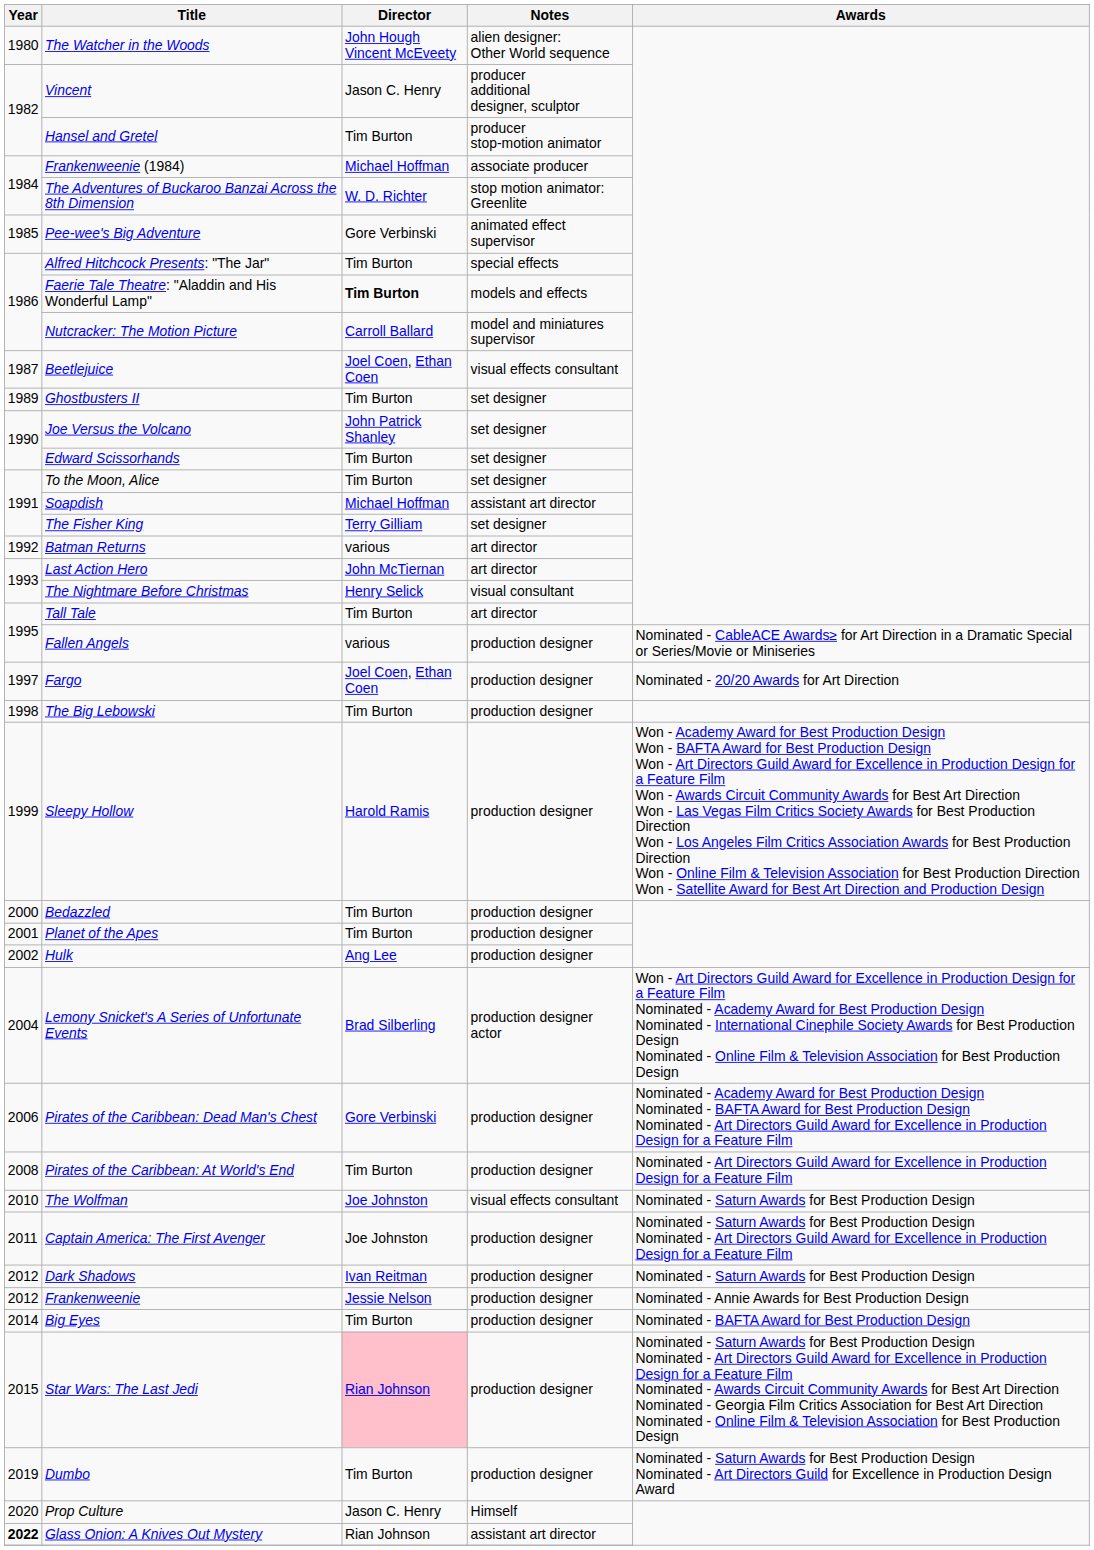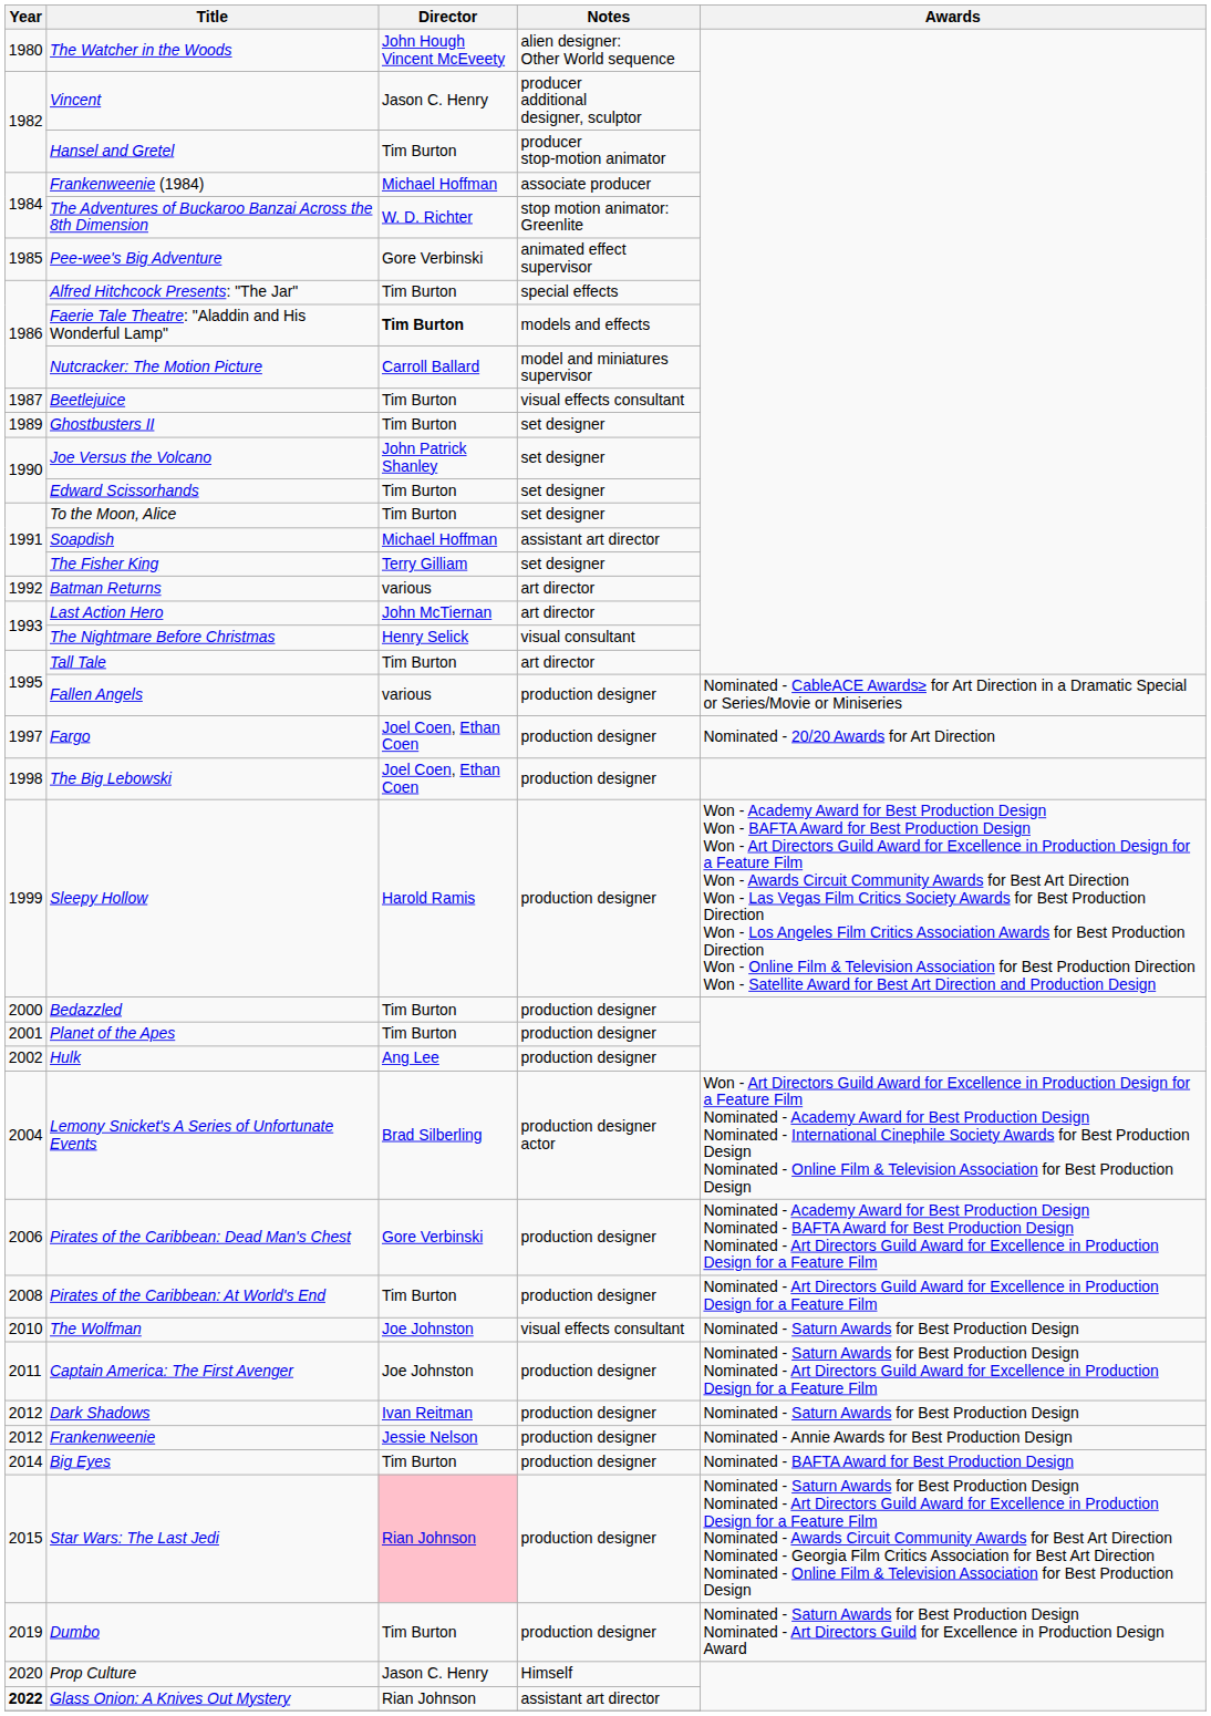Beetlejuice | Director: Joel Coen, Ethan Coen -> Tim Burton
The Big Lebowski | Director: Tim Burton -> Joel Coen, Ethan Coen
